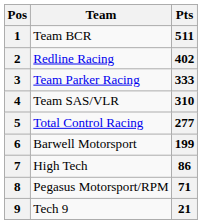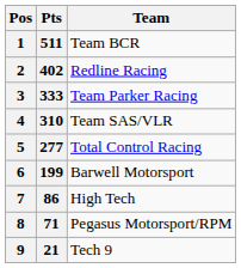columns swapped: Team <-> Pts
